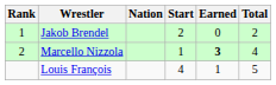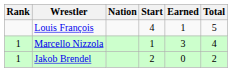rows swapped: Jakob Brendel <-> Louis François
Marcello Nizzola | Rank: 2 -> 1
Marcello Nizzola | Earned: bold -> normal
